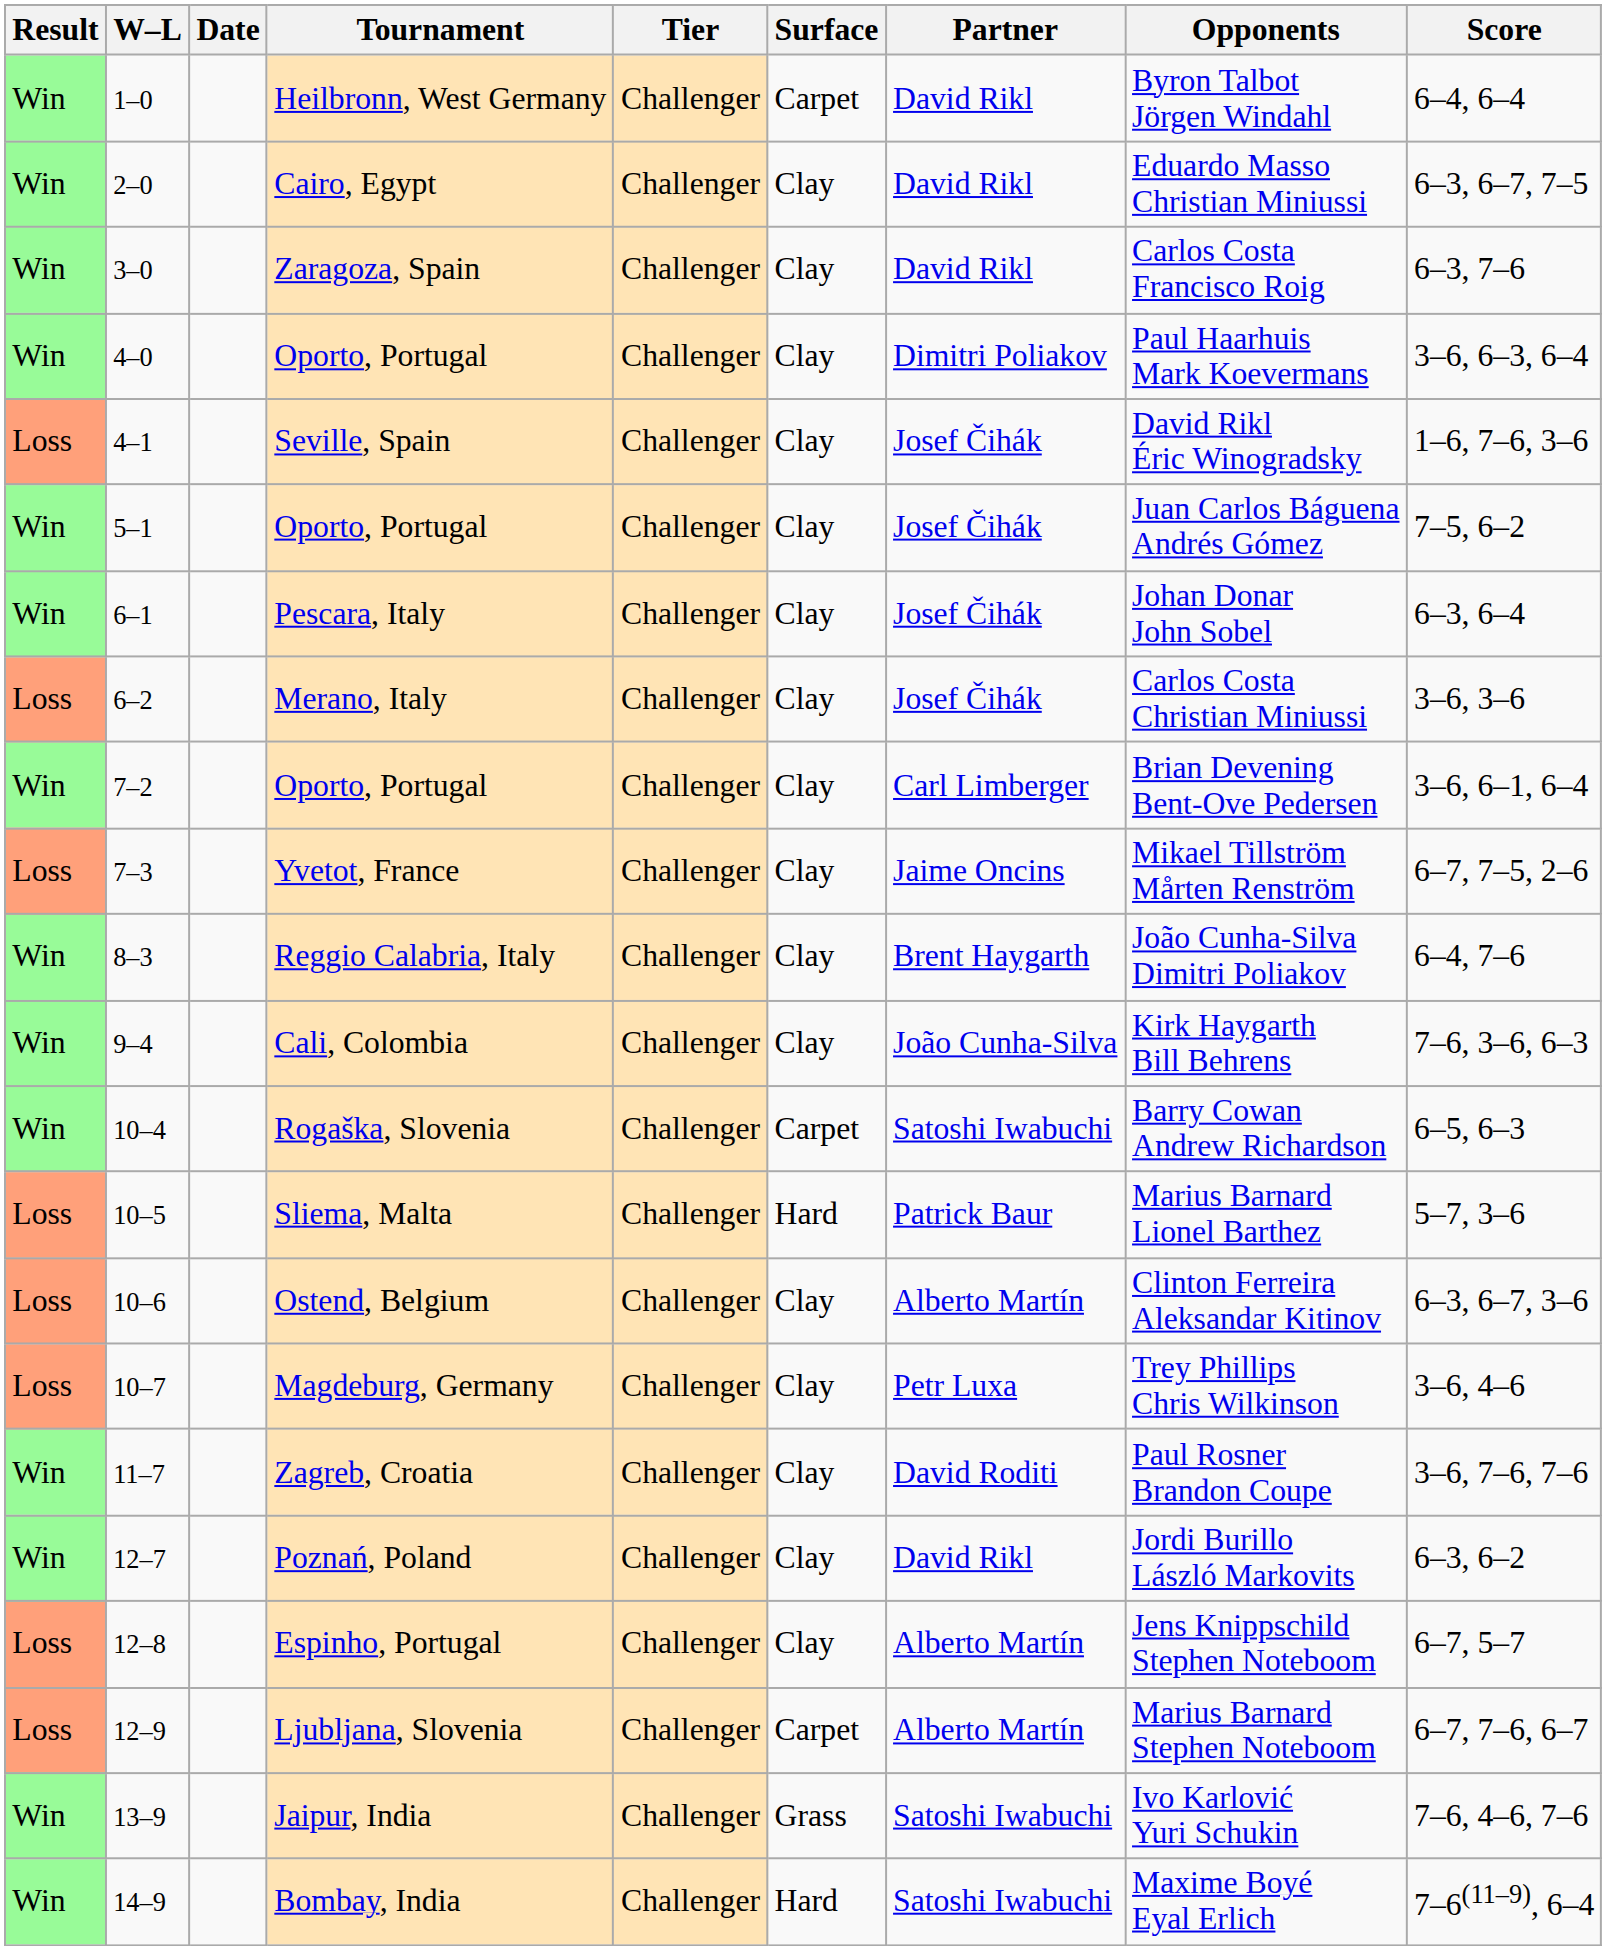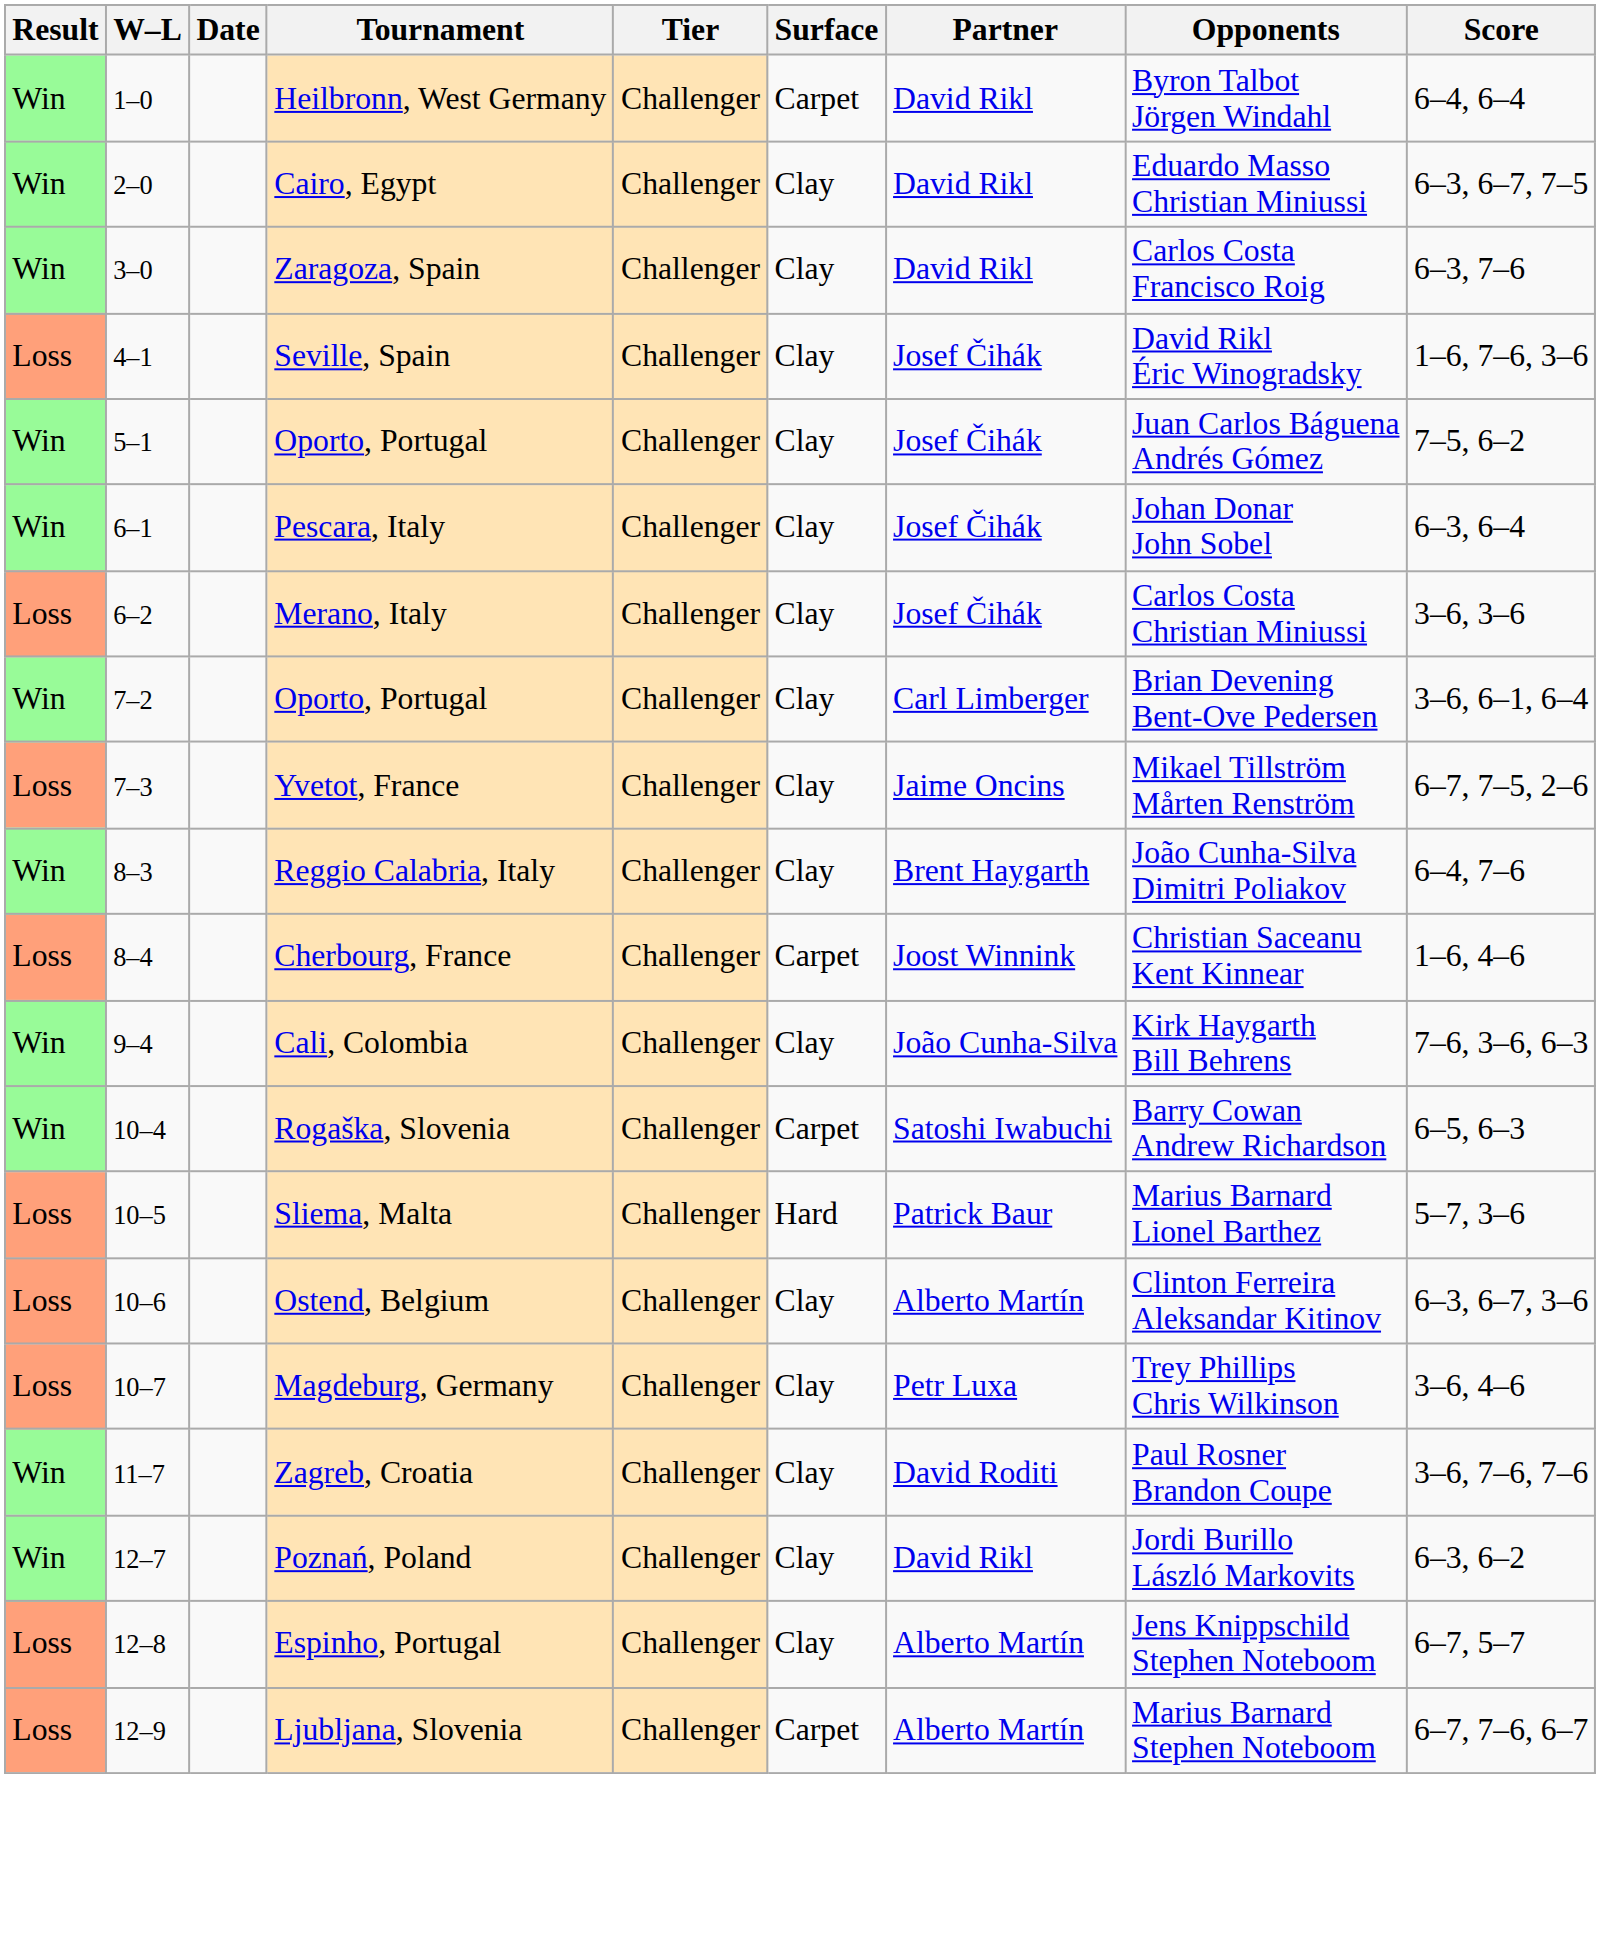- row: Win | 4–0 | Oporto, Portugal | Challenger | Clay | Dimitri Poliakov | Paul Haarhuis Mark Koevermans | 3–6, 6–3, 6–4
+ row: Loss | 8–4 | Cherbourg, France | Challenger | Carpet | Joost Winnink | Christian Saceanu Kent Kinnear | 1–6, 4–6
- row: Win | 13–9 | Jaipur, India | Challenger | Grass | Satoshi Iwabuchi | Ivo Karlović Yuri Schukin | 7–6, 4–6, 7–6
- row: Win | 14–9 | Bombay, India | Challenger | Hard | Satoshi Iwabuchi | Maxime Boyé Eyal Erlich | 7–6(11–9), 6–4
